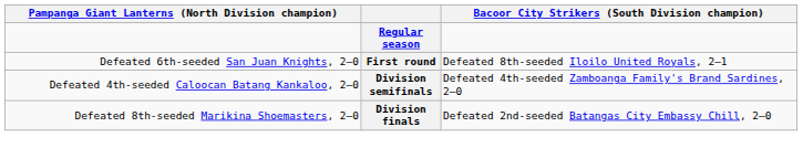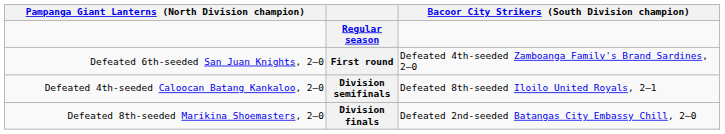First round | Bacoor City Strikers (South Division champion): Defeated 8th-seeded Iloilo United Royals, 2–1 -> Defeated 4th-seeded Zamboanga Family's Brand Sardines, 2–0
Division semifinals | Bacoor City Strikers (South Division champion): Defeated 4th-seeded Zamboanga Family's Brand Sardines, 2–0 -> Defeated 8th-seeded Iloilo United Royals, 2–1
